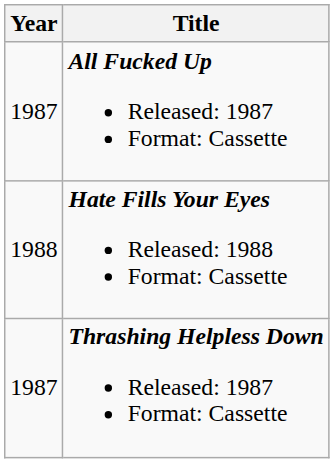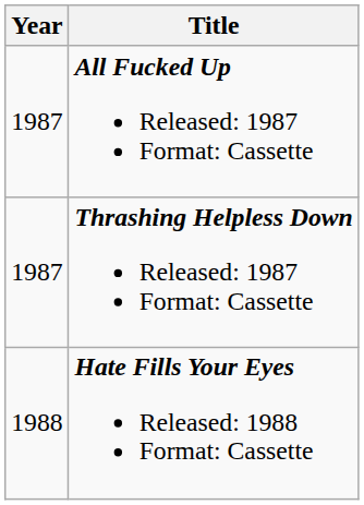rows swapped: Thrashing Helpless Down Released: 1987 Format: Cassette <-> Hate Fills Your Eyes Released: 1988 Format: Cassette
